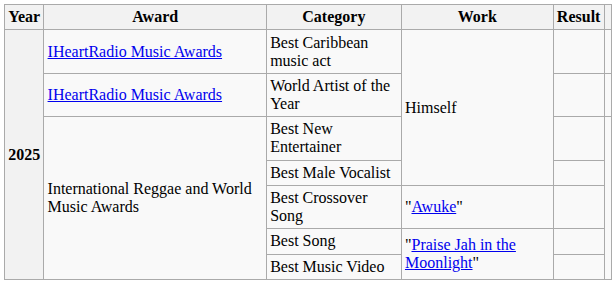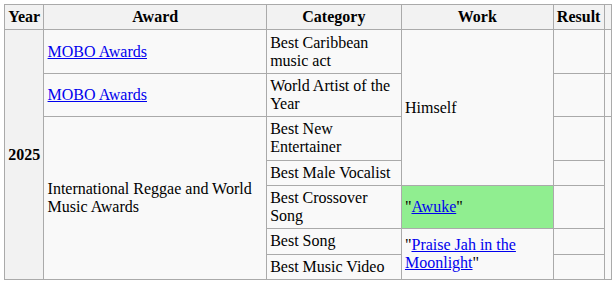Best Caribbean music act | Award: IHeartRadio Music Awards -> MOBO Awards
World Artist of the Year | Award: IHeartRadio Music Awards -> MOBO Awards
Best Crossover Song | Work: no background -> lightgreen background
